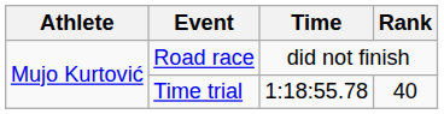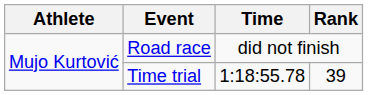Time trial | Rank: 40 -> 39
